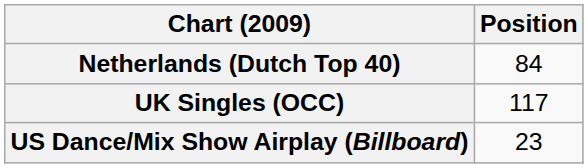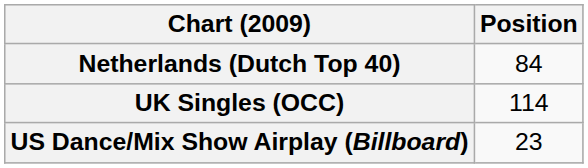UK Singles (OCC) | Position: 117 -> 114
